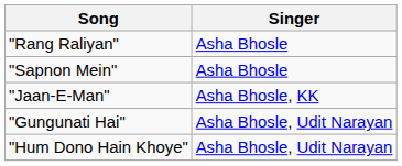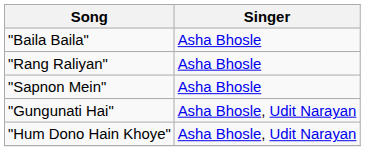+ row: "Baila Baila" | Asha Bhosle
- row: "Jaan-E-Man" | Asha Bhosle, KK
